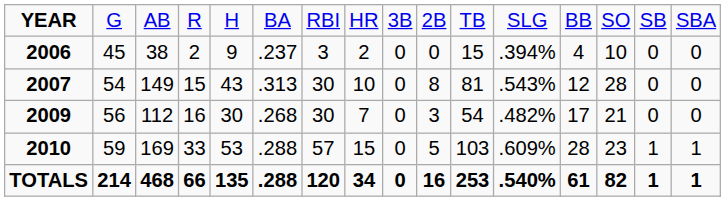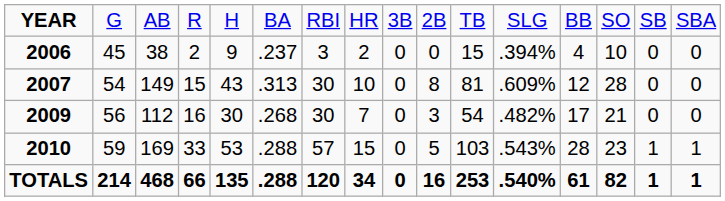2007 | column 12: .543% -> .609%
2010 | column 12: .609% -> .543%
